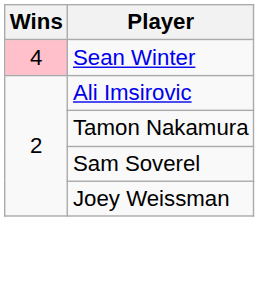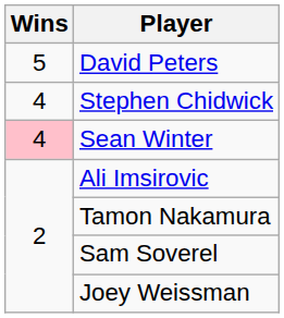+ row: 5 | David Peters
+ row: 4 | Stephen Chidwick
